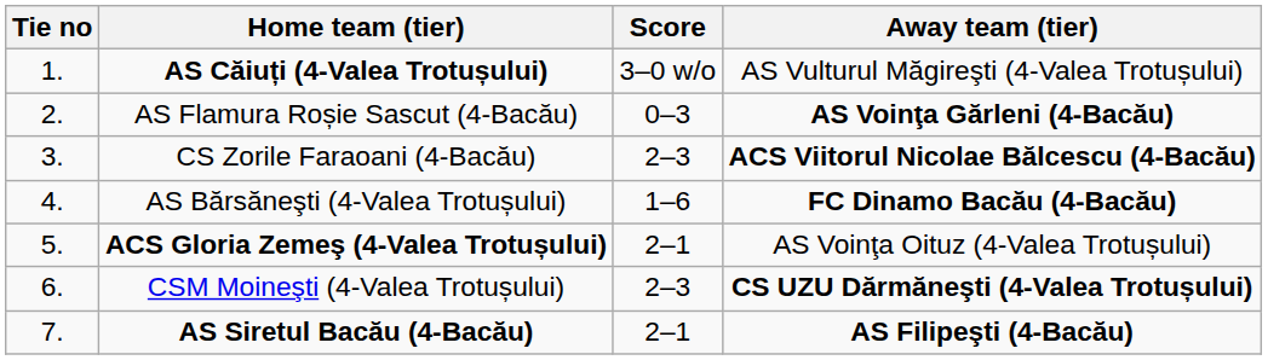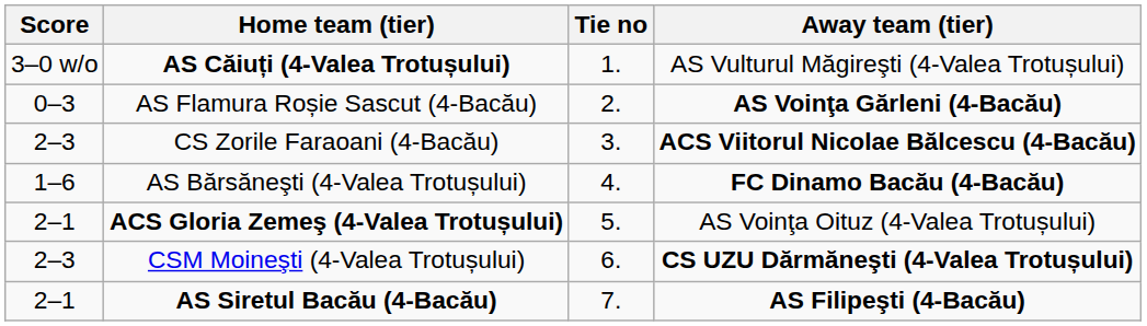columns swapped: Tie no <-> Score
